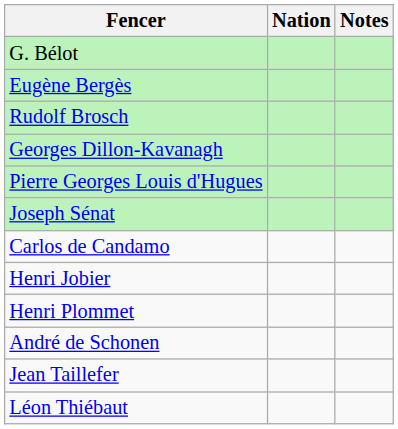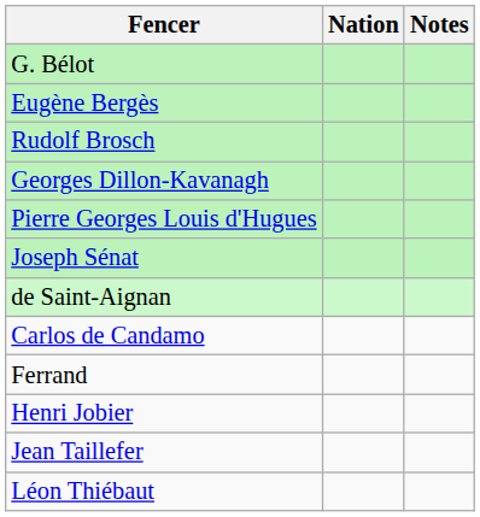+ row: de Saint-Aignan
+ row: Ferrand
- row: Henri Plommet
- row: André de Schonen
